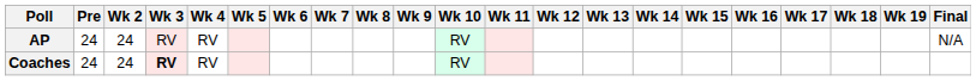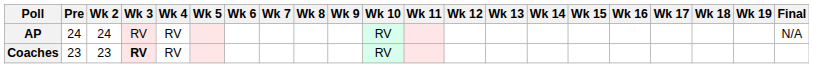Coaches | Pre: 24 -> 23
Coaches | Wk 2: 24 -> 23
